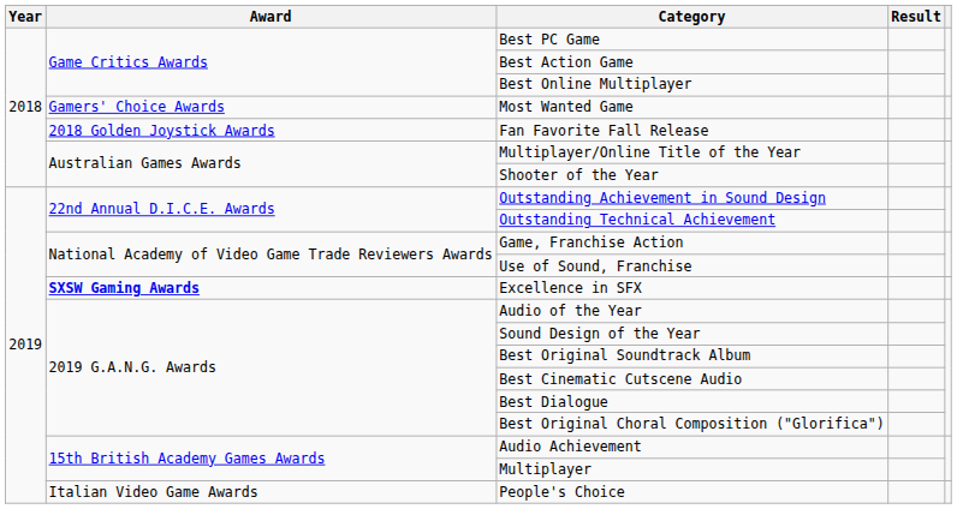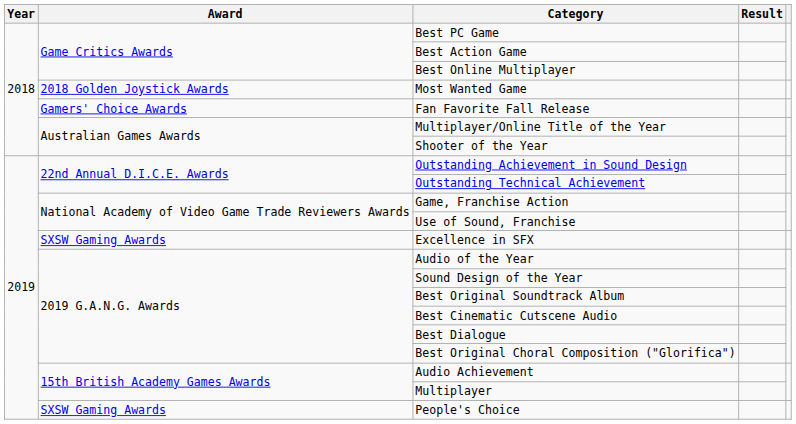Most Wanted Game | Award: Gamers' Choice Awards -> 2018 Golden Joystick Awards
Fan Favorite Fall Release | Award: 2018 Golden Joystick Awards -> Gamers' Choice Awards
Excellence in SFX | Award: bold -> normal
People's Choice | Award: Italian Video Game Awards -> SXSW Gaming Awards
